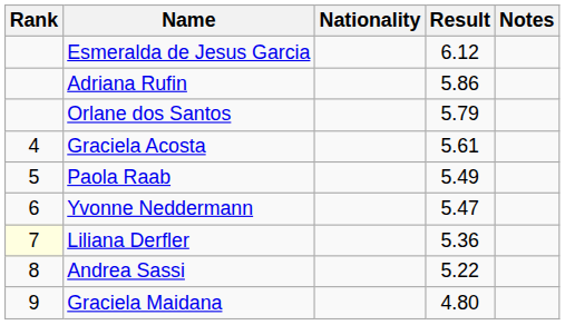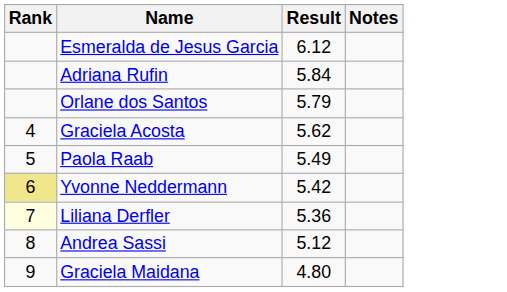- column: Nationality
Adriana Rufin | Result: 5.86 -> 5.84
Graciela Acosta | Result: 5.61 -> 5.62
Yvonne Neddermann | Rank: no background -> khaki background
Yvonne Neddermann | Result: 5.47 -> 5.42
Andrea Sassi | Result: 5.22 -> 5.12
